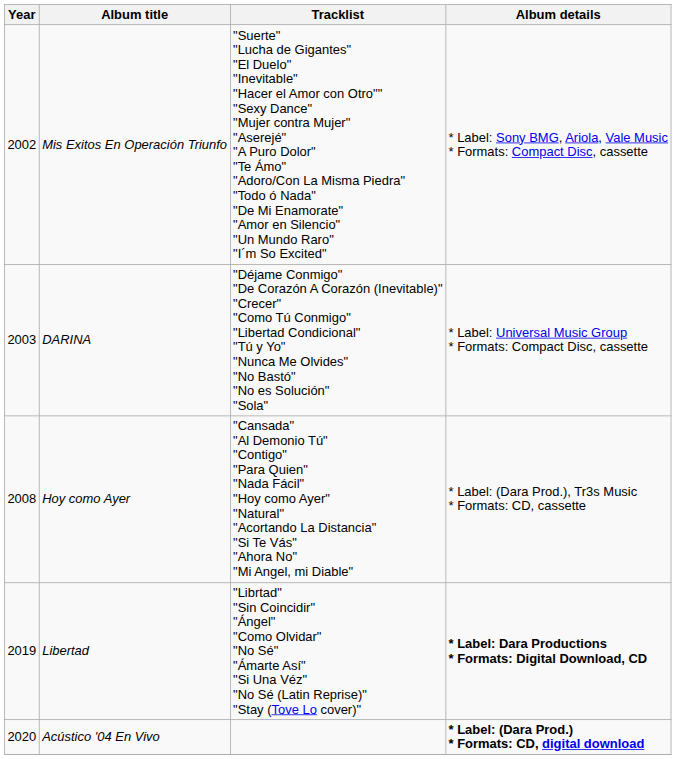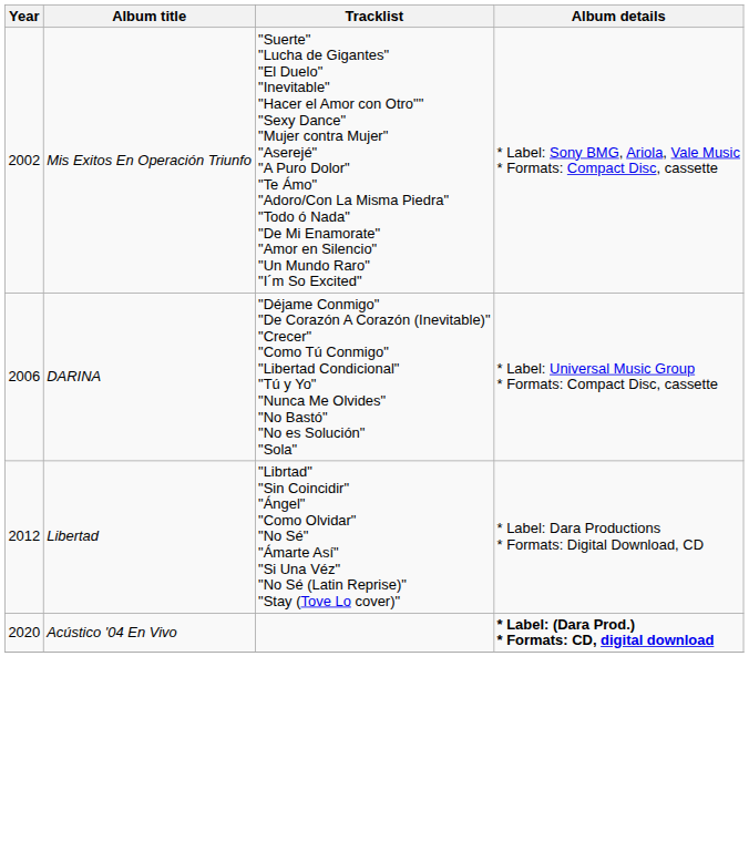DARINA | Year: 2003 -> 2006
- row: 2008 | Hoy como Ayer | "Cansada" "Al Demonio Tú" "Contigo" "Para Quien" "Nada Fácil" "Hoy como Ayer" "Natural" "Acortando La Distancia" "Si Te Vás" "Ahora No" "Mi Angel, mi Diable" | * Label: (Dara Prod.), Tr3s Music * Formats: CD, cassette
Libertad | Year: 2019 -> 2012
Libertad | Album details: bold -> normal
